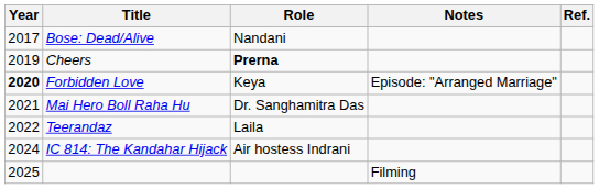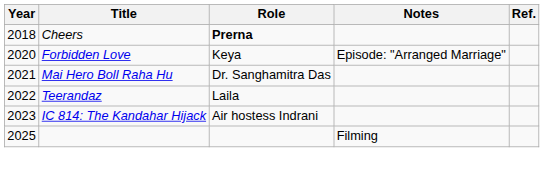- row: 2017 | Bose: Dead/Alive | Nandani
Cheers | Year: 2019 -> 2018
Forbidden Love | Year: bold -> normal
IC 814: The Kandahar Hijack | Year: 2024 -> 2023
